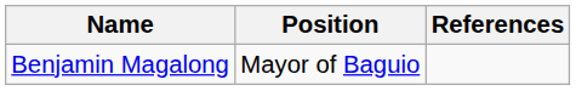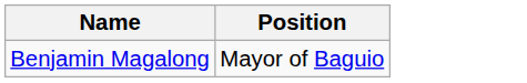- column: References
